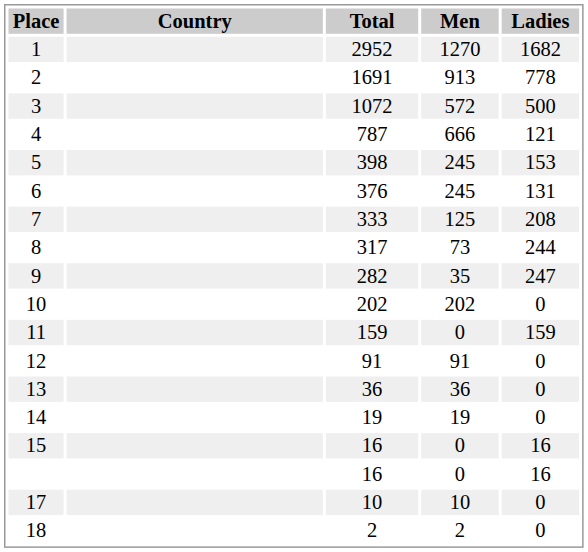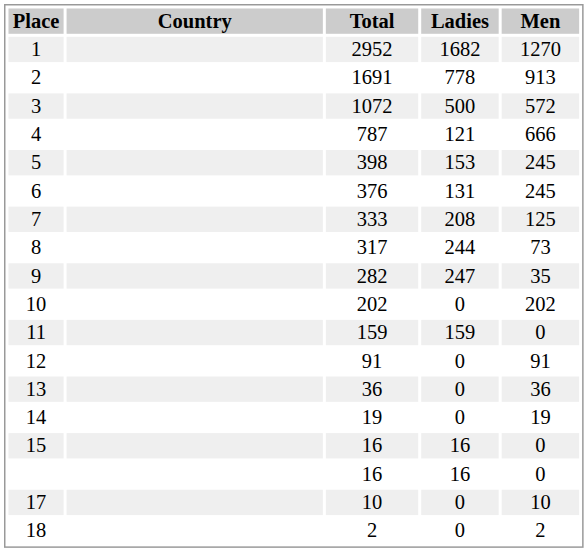columns swapped: Men <-> Ladies
